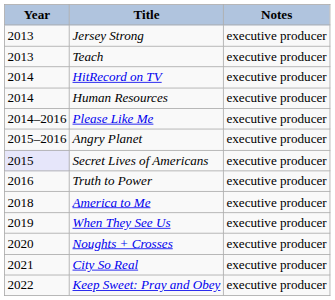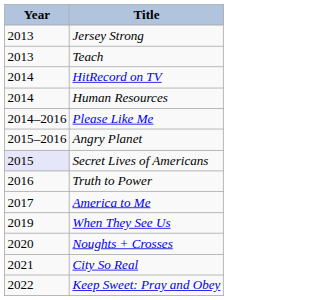- column: Notes | executive producer | executive producer | executive producer | executive producer | executive producer | executive producer | executive producer | executive producer | executive producer | executive producer | executive producer | executive producer | executive producer
America to Me | Year: 2018 -> 2017
